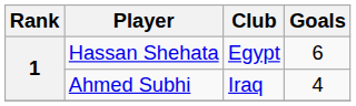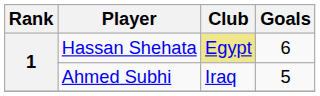Hassan Shehata | Club: no background -> khaki background
Ahmed Subhi | Goals: 4 -> 5
